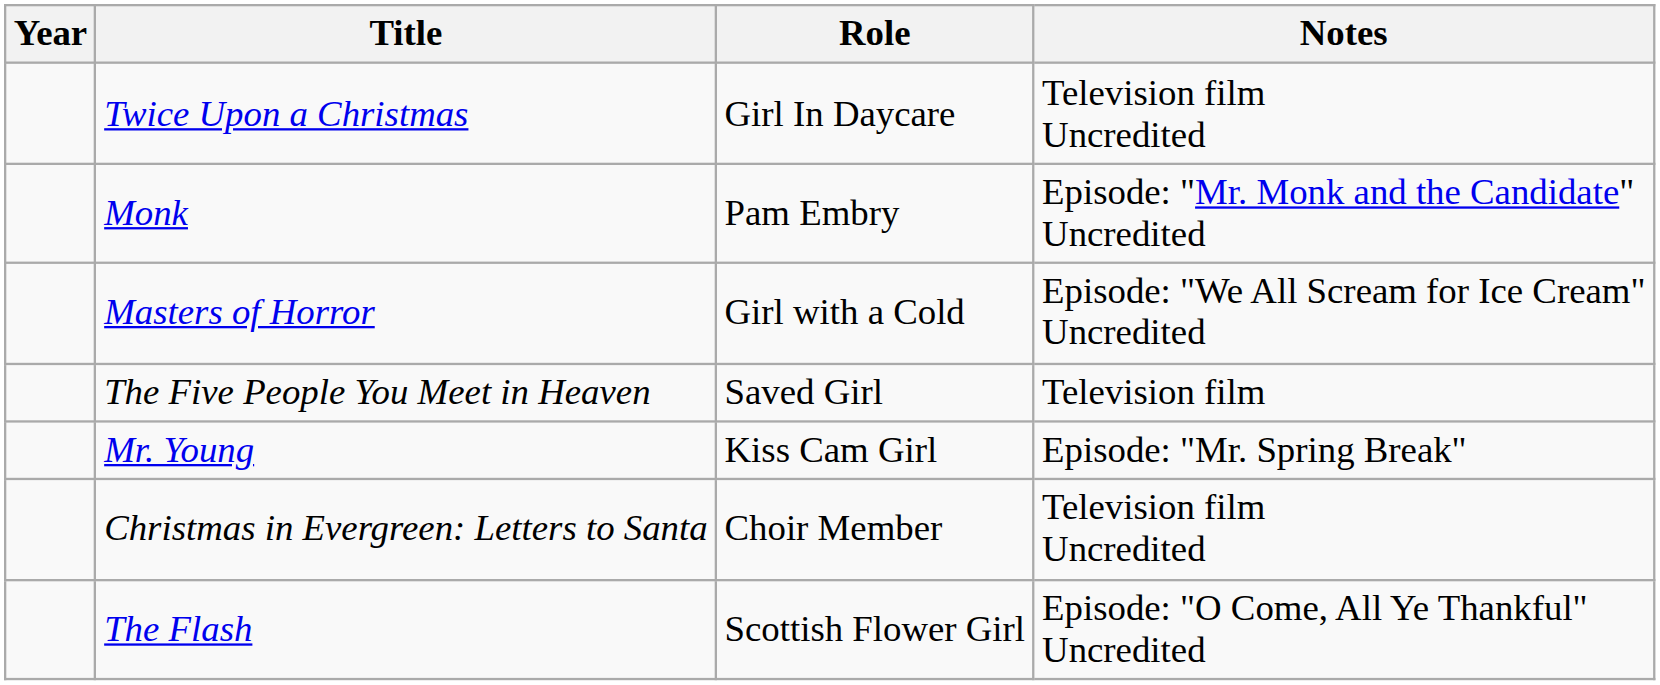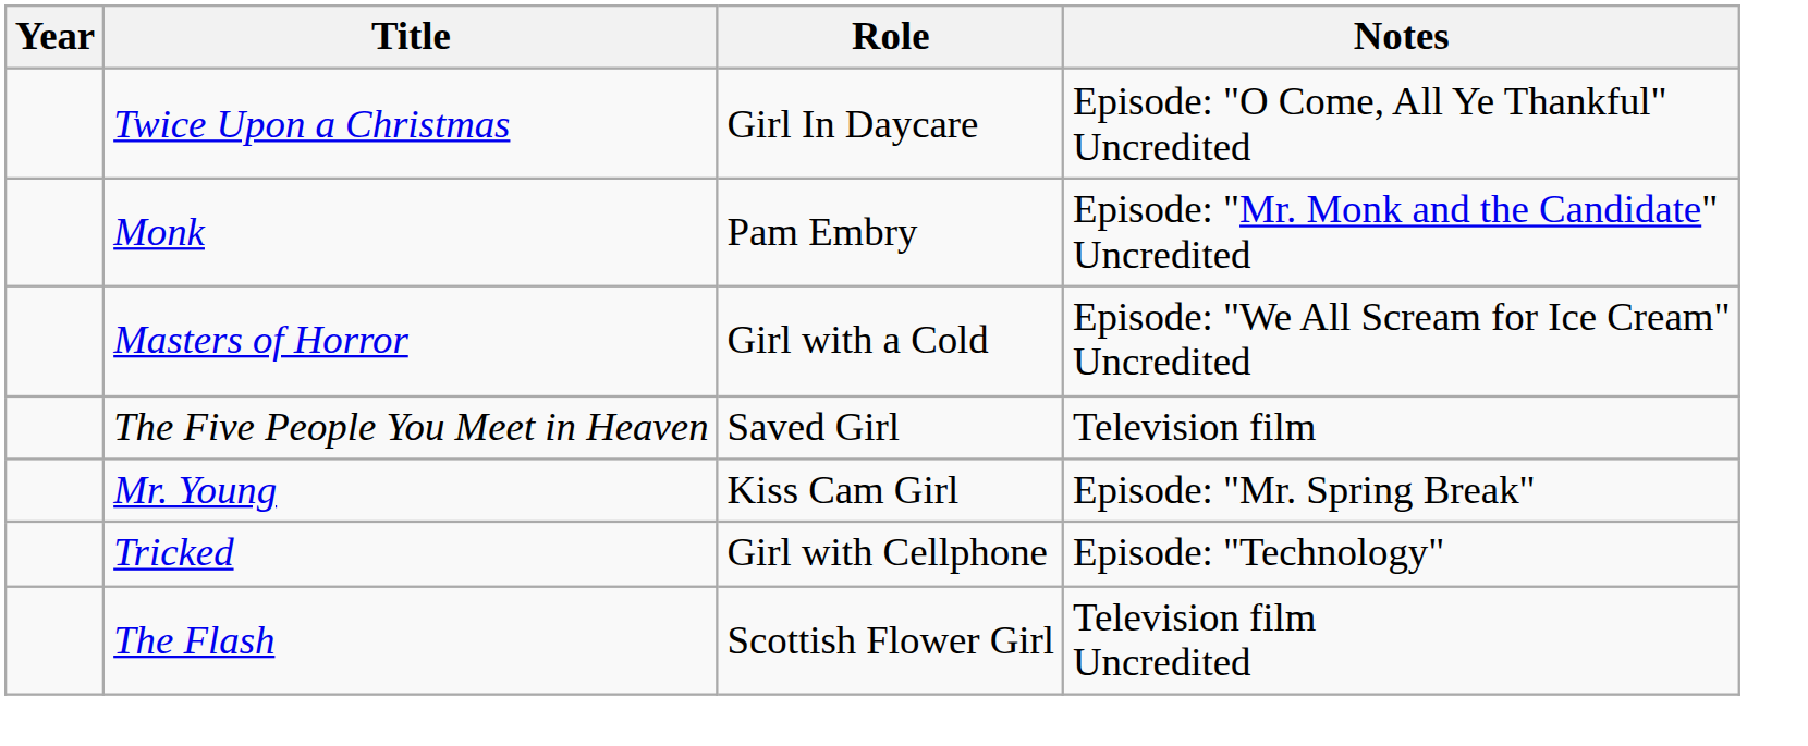Twice Upon a Christmas | Notes: Television film Uncredited -> Episode: "O Come, All Ye Thankful" Uncredited
+ row: Tricked | Girl with Cellphone | Episode: "Technology"
- row: Christmas in Evergreen: Letters to Santa | Choir Member | Television film Uncredited
The Flash | Notes: Episode: "O Come, All Ye Thankful" Uncredited -> Television film Uncredited
